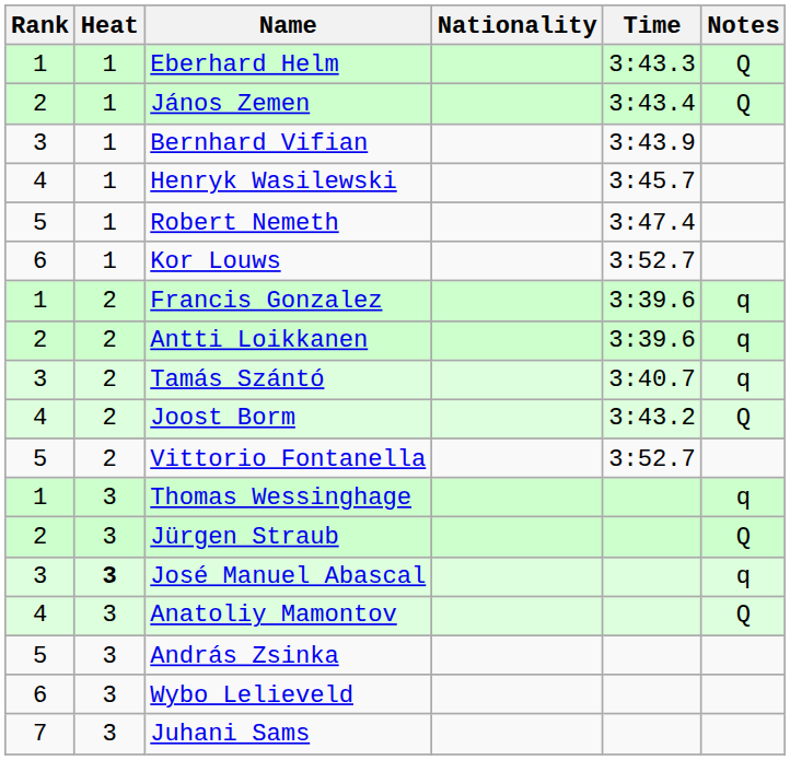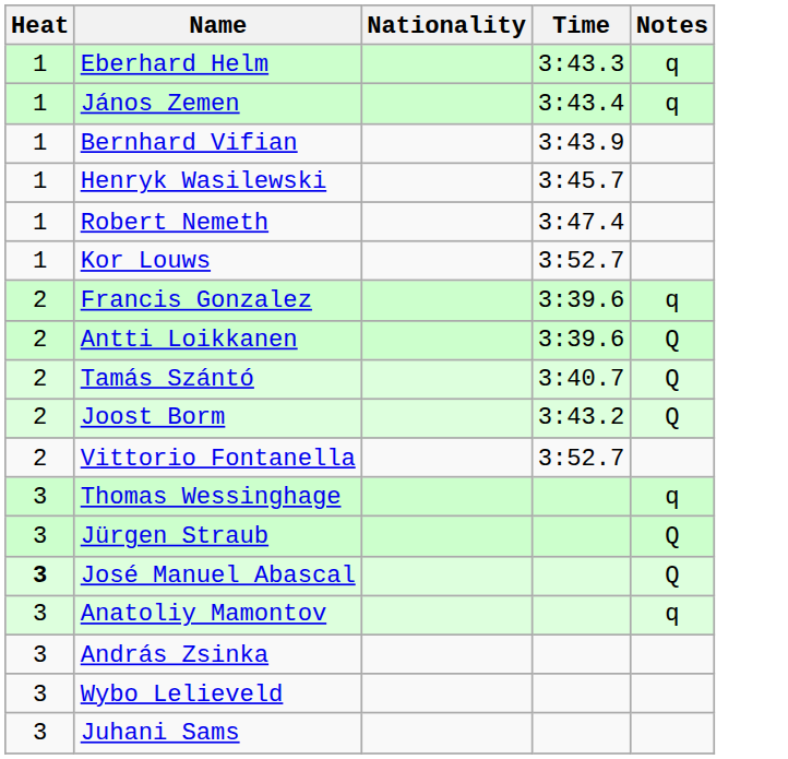- column: Rank | 1 | 2 | 3 | 4 | 5 | 6 | 1 | 2 | 3 | 4 | 5 | 1 | 2 | 3 | 4 | 5 | 6 | 7
Eberhard Helm | Notes: Q -> q
János Zemen | Notes: Q -> q
Antti Loikkanen | Notes: q -> Q
Tamás Szántó | Notes: q -> Q
José Manuel Abascal | Notes: q -> Q
Anatoliy Mamontov | Notes: Q -> q
